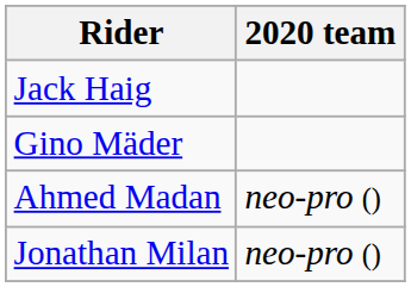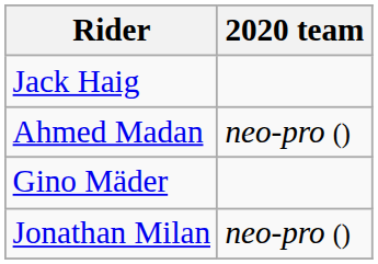rows swapped: Ahmed Madan <-> Gino Mäder
